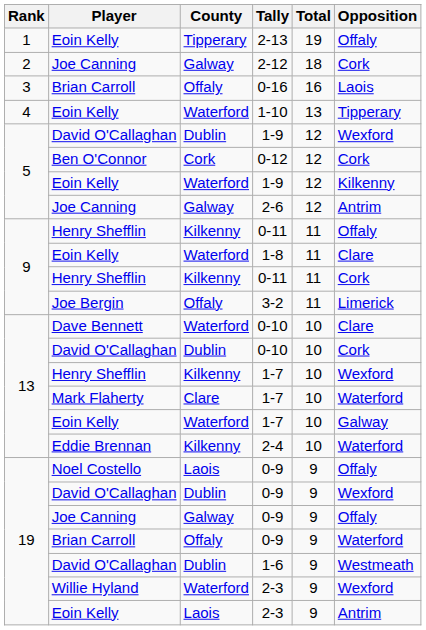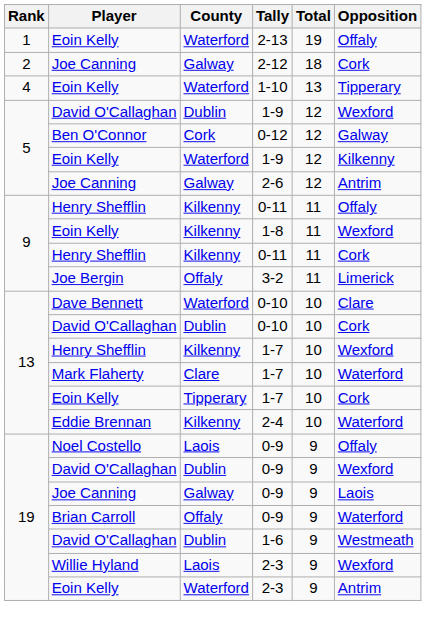2-13 | County: Tipperary -> Waterford
- row: 3 | Brian Carroll | Offaly | 0-16 | 16 | Laois
0-12 | Opposition: Cork -> Galway
1-8 | County: Waterford -> Kilkenny
1-8 | Opposition: Clare -> Wexford
Eoin Kelly / 1-7 | County: Waterford -> Tipperary
Eoin Kelly / 1-7 | Opposition: Galway -> Cork
Joe Canning / 0-9 | Opposition: Offaly -> Laois
Willie Hyland / 2-3 | County: Waterford -> Laois
Eoin Kelly / 2-3 | County: Laois -> Waterford
